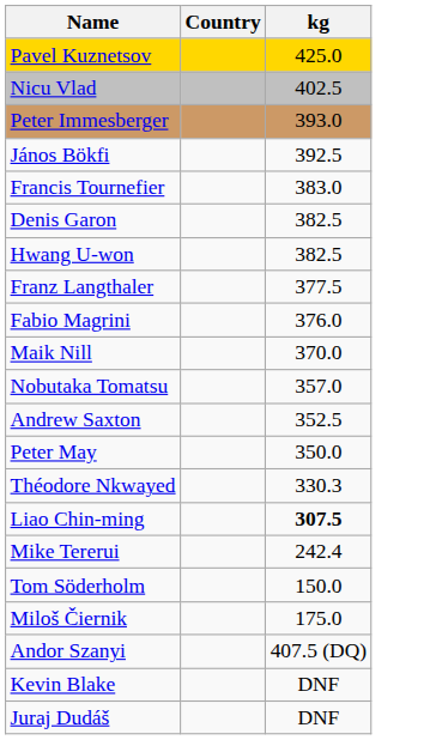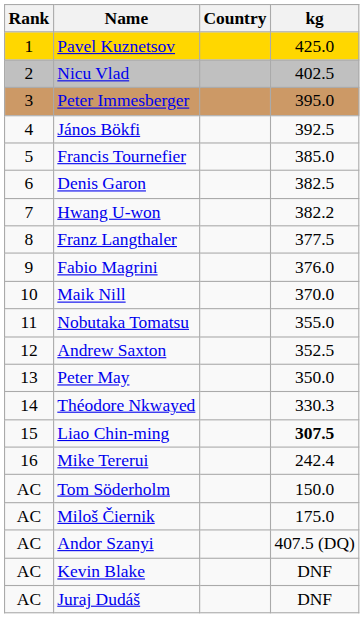+ column: Rank | 1 | 2 | 3 | 4 | 5 | 6 | 7 | 8 | 9 | 10 | 11 | 12 | 13 | 14 | 15 | 16 | AC | AC | AC | AC | AC
Peter Immesberger | kg: 393.0 -> 395.0
Francis Tournefier | kg: 383.0 -> 385.0
Hwang U-won | kg: 382.5 -> 382.2
Nobutaka Tomatsu | kg: 357.0 -> 355.0
